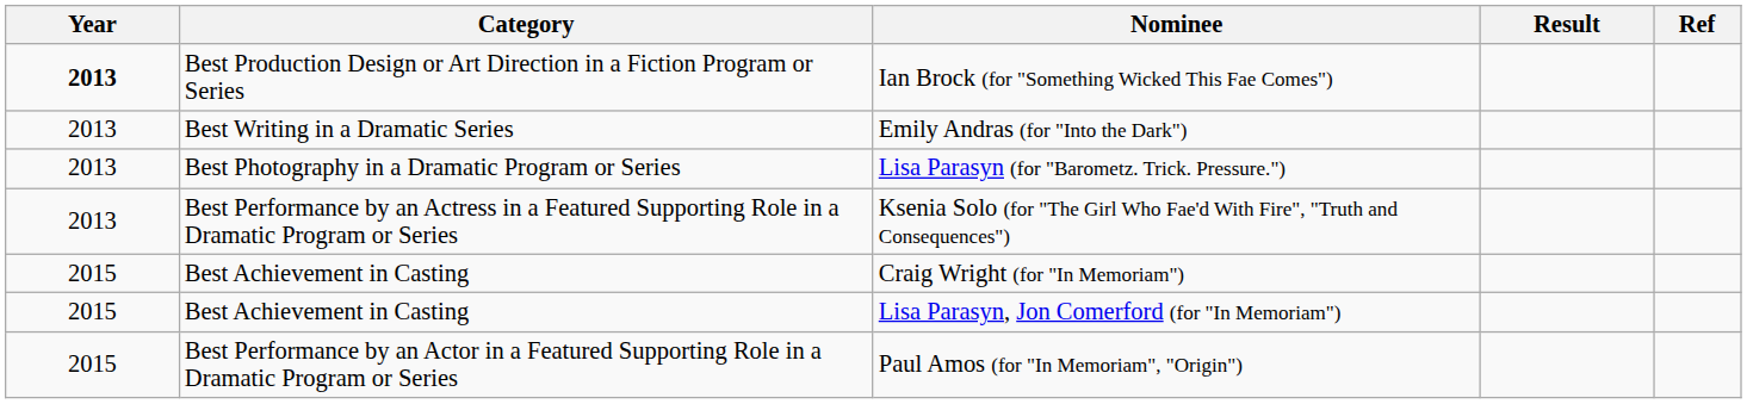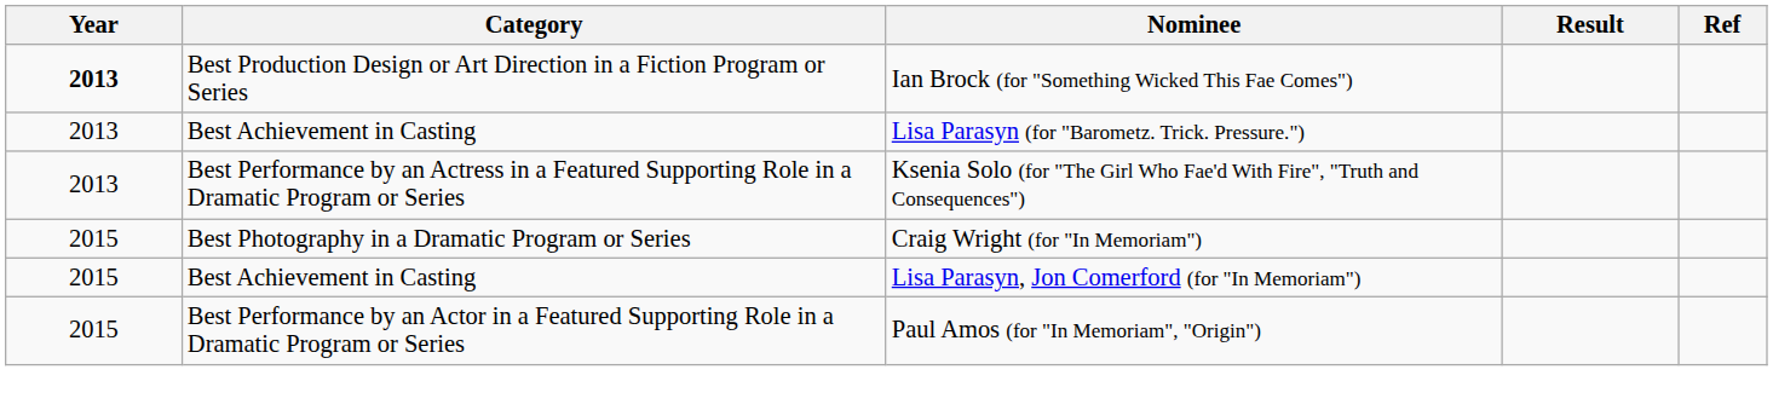- row: 2013 | Best Writing in a Dramatic Series | Emily Andras (for "Into the Dark")
Lisa Parasyn (for "Barometz. Trick. Pressure.") | Category: Best Photography in a Dramatic Program or Series -> Best Achievement in Casting
Craig Wright (for "In Memoriam") | Category: Best Achievement in Casting -> Best Photography in a Dramatic Program or Series
